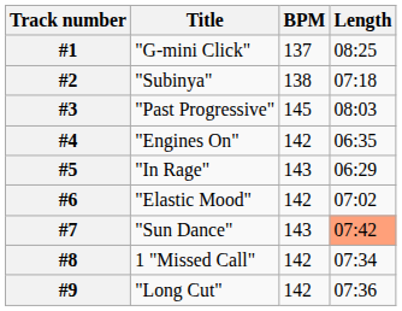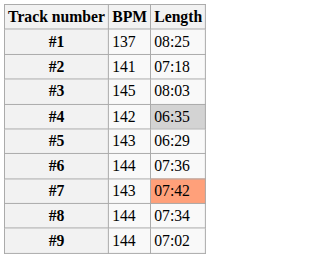- column: Title | "G-mini Click" | "Subinya" | "Past Progressive" | "Engines On" | "In Rage" | "Elastic Mood" | "Sun Dance" | 1 "Missed Call" | "Long Cut"
#2 | BPM: 138 -> 141
#4 | Length: no background -> lightgrey background
#6 | BPM: 142 -> 144
#6 | Length: 07:02 -> 07:36
#8 | BPM: 142 -> 144
#9 | BPM: 142 -> 144
#9 | Length: 07:36 -> 07:02
